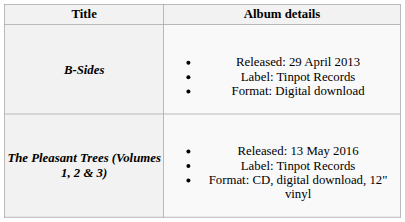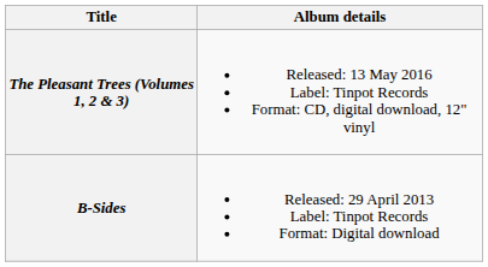rows swapped: B-Sides <-> The Pleasant Trees (Volumes 1, 2 & 3)
